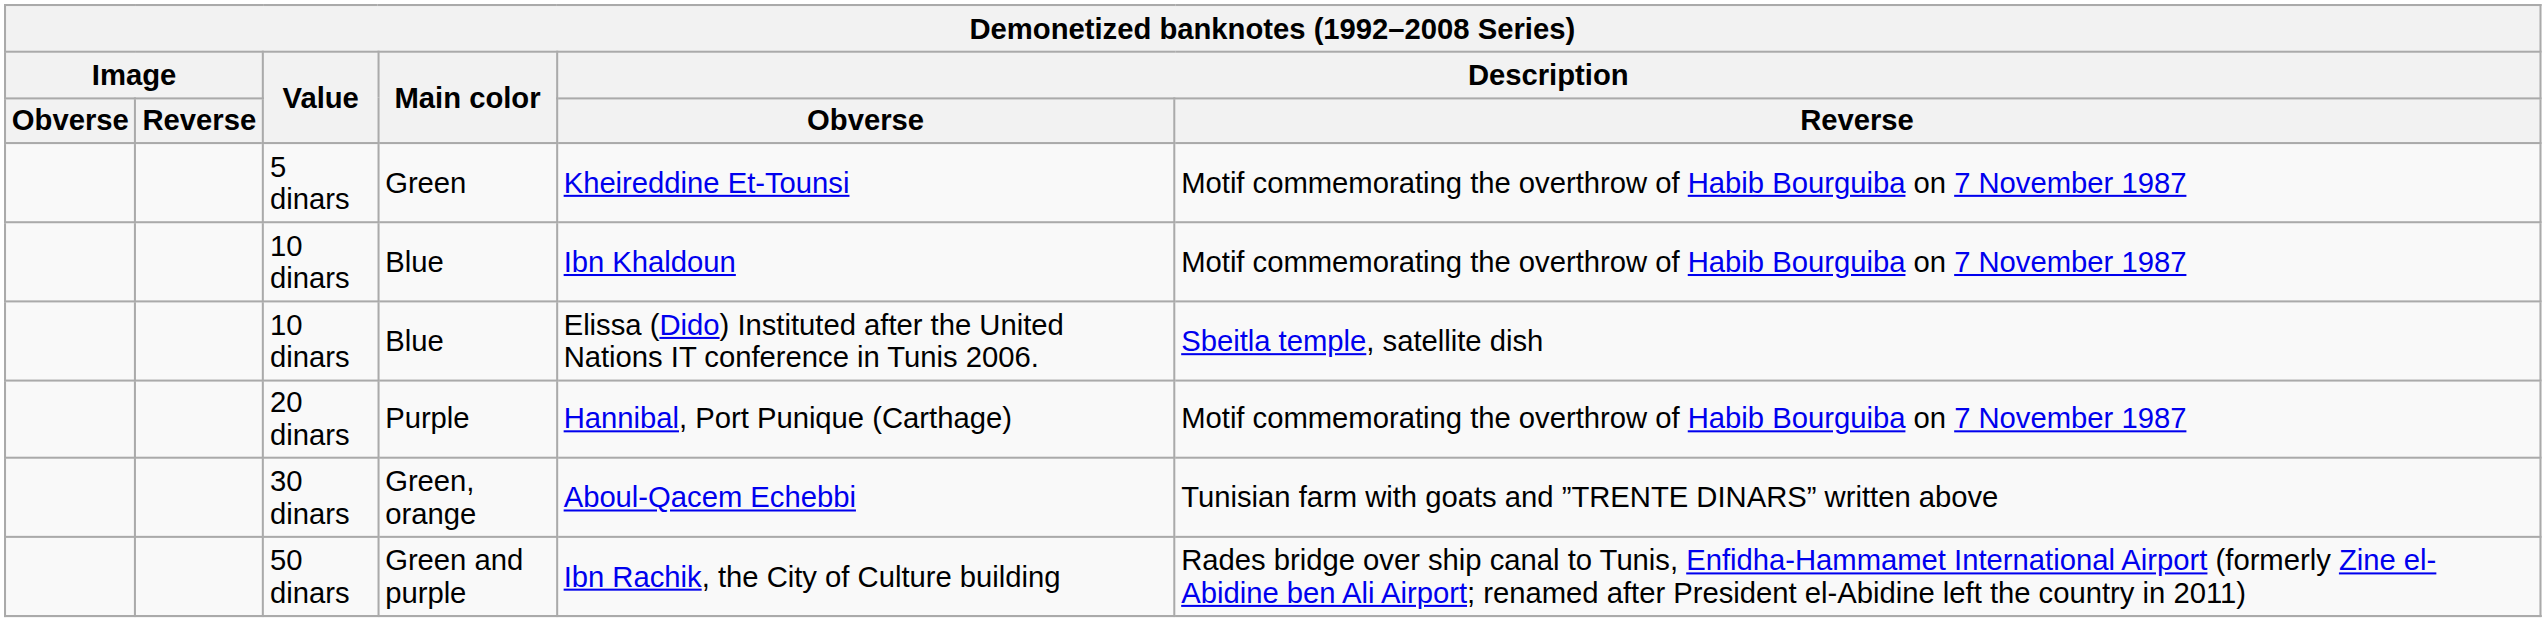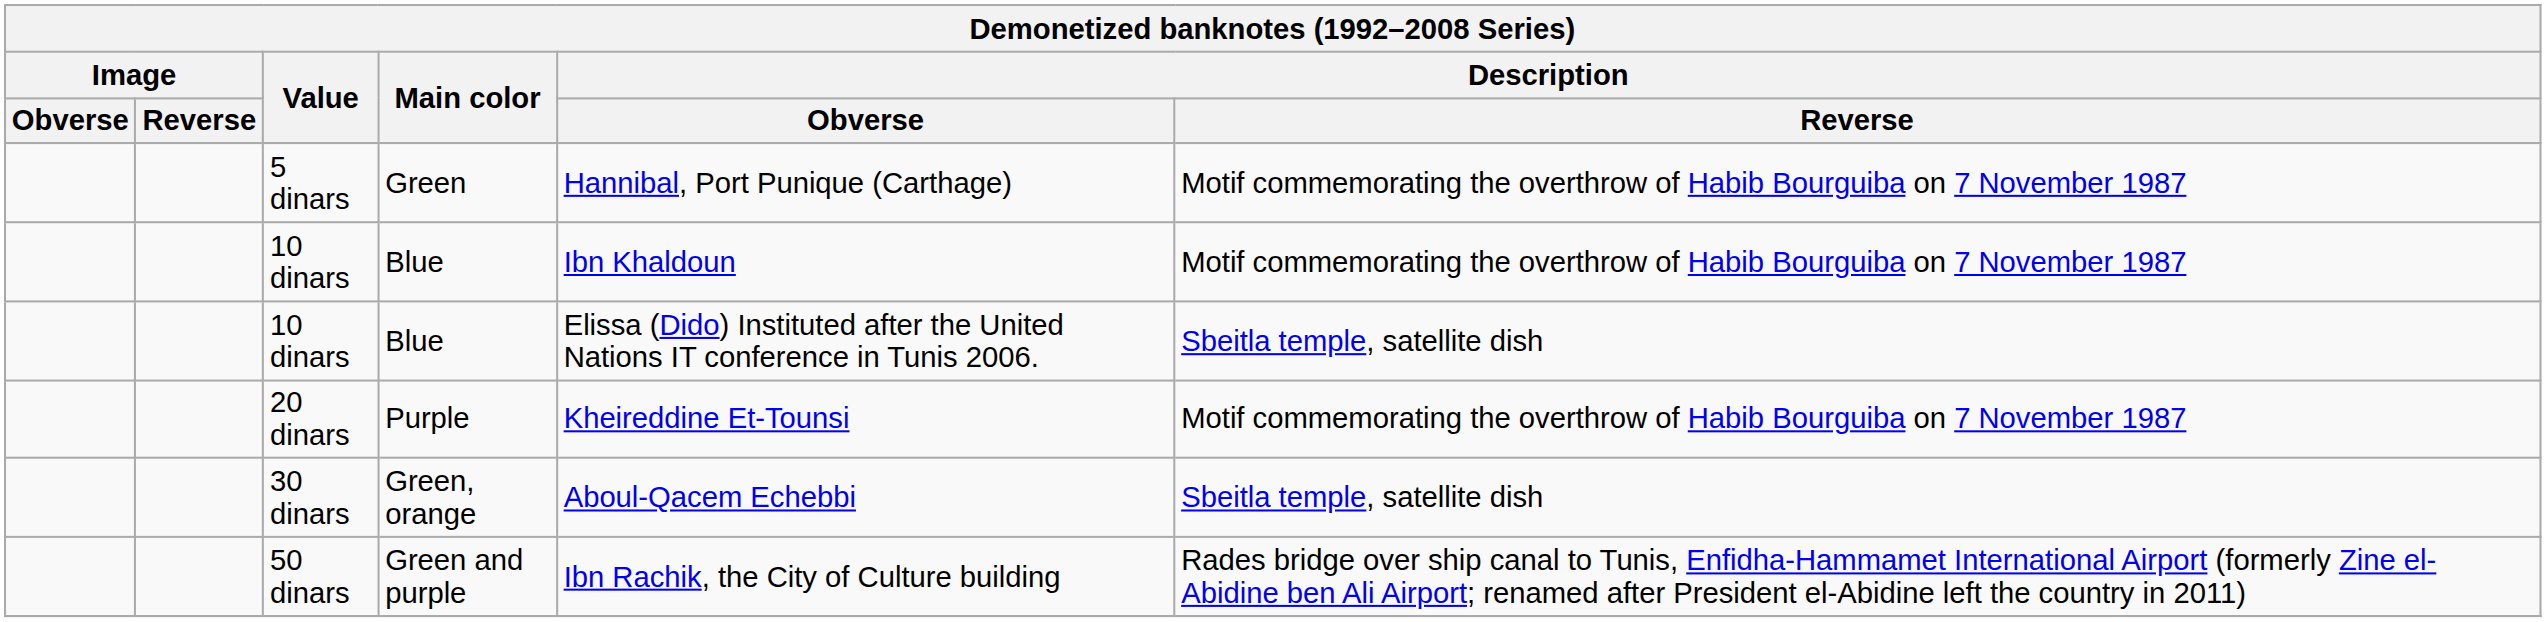5 dinars | Description / Obverse: Kheireddine Et-Tounsi -> Hannibal, Port Punique (Carthage)
20 dinars | Description / Obverse: Hannibal, Port Punique (Carthage) -> Kheireddine Et-Tounsi
30 dinars | Description / Reverse: Tunisian farm with goats and ”TRENTE DINARS” written above -> Sbeitla temple, satellite dish
